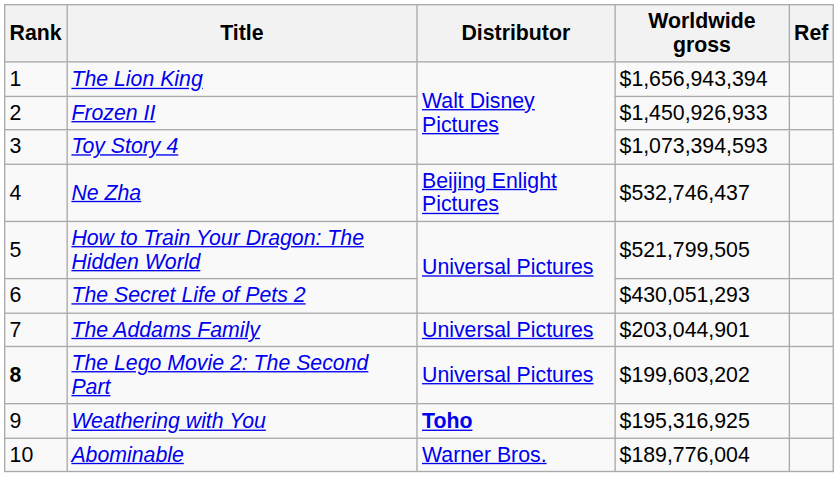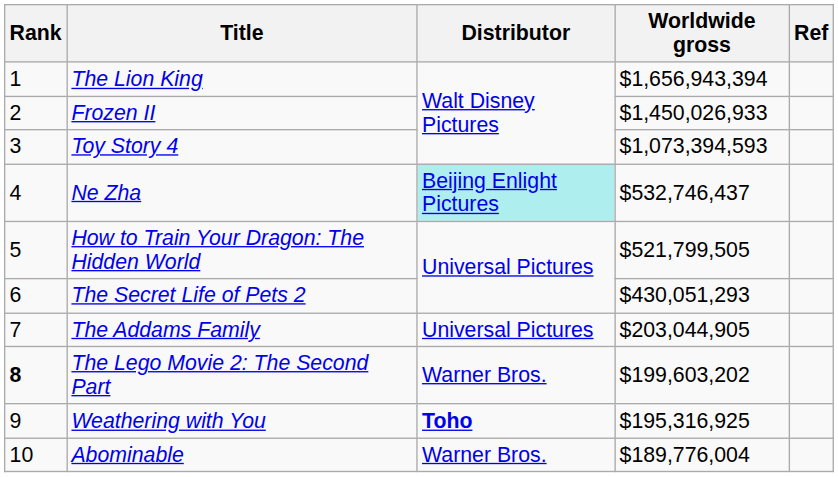Frozen II | Worldwide gross: $1,450,926,933 -> $1,450,026,933
Ne Zha | Distributor: no background -> paleturquoise background
The Addams Family | Worldwide gross: $203,044,901 -> $203,044,905
The Lego Movie 2: The Second Part | Distributor: Universal Pictures -> Warner Bros.
